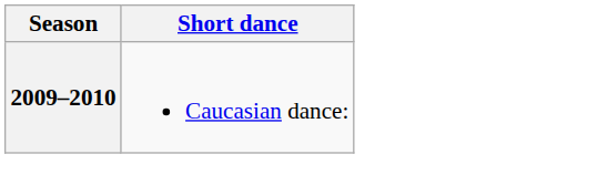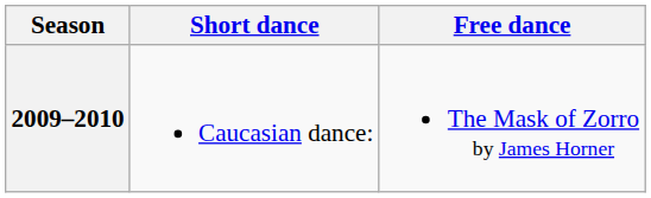+ column: Free dance | The Mask of Zorro by James Horner
